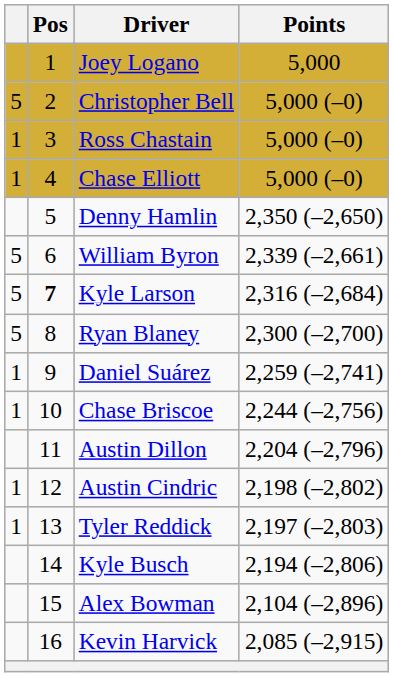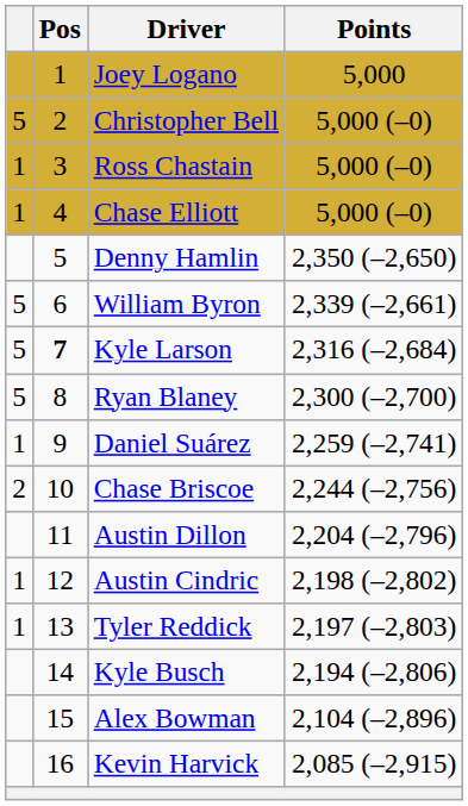Chase Briscoe | column 1: 1 -> 2
